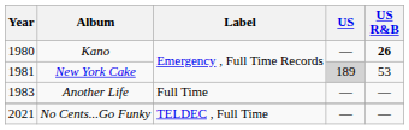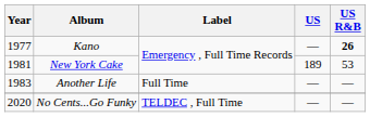Kano | Year: 1980 -> 1977
New York Cake | US: lightgrey background -> no background
No Cents...Go Funky | Year: 2021 -> 2020
